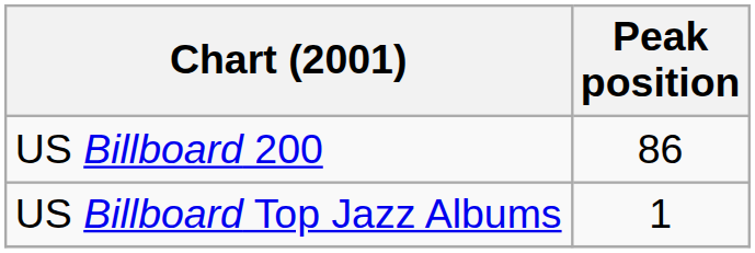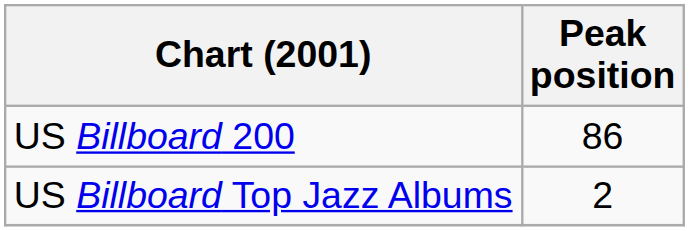US Billboard Top Jazz Albums | Peak position: 1 -> 2
